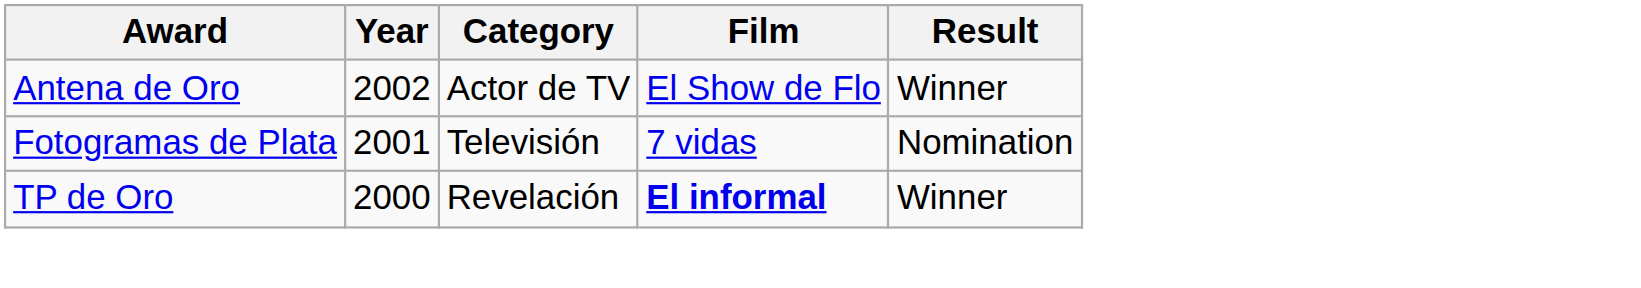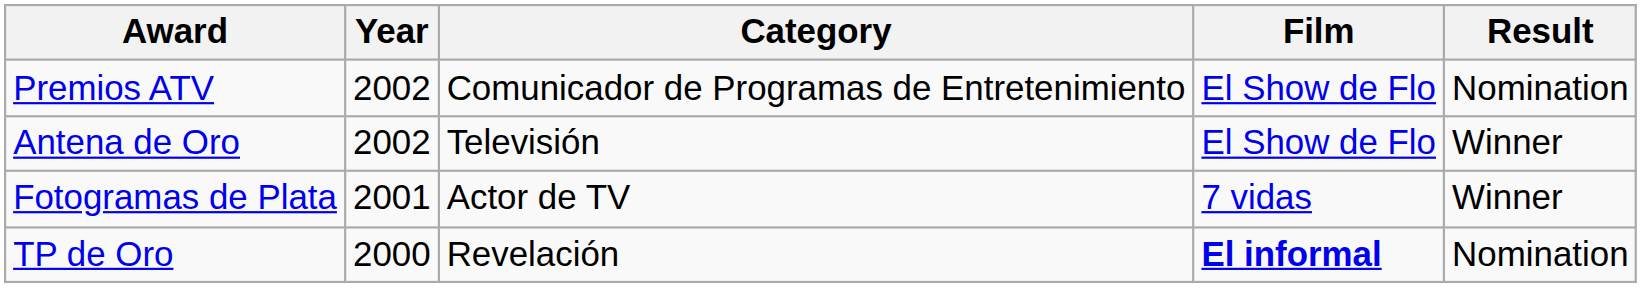+ row: Premios ATV | 2002 | Comunicador de Programas de Entretenimiento | El Show de Flo | Nomination
Antena de Oro | Category: Actor de TV -> Televisión
Fotogramas de Plata | Category: Televisión -> Actor de TV
Fotogramas de Plata | Result: Nomination -> Winner
TP de Oro | Result: Winner -> Nomination
